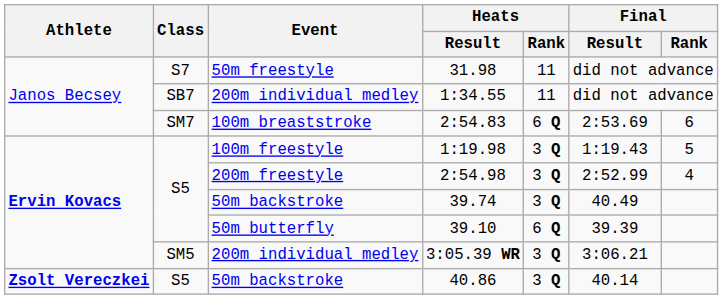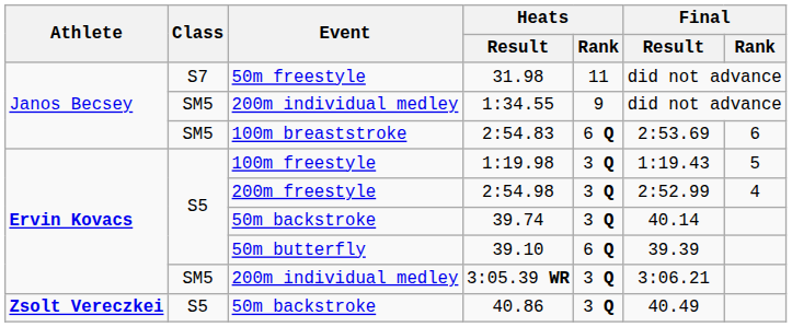1:34.55 | Class: SB7 -> SM5
1:34.55 | Heats / Rank: 11 -> 9
2:54.83 | Class: SM7 -> SM5
39.74 | Final / Result: 40.49 -> 40.14
40.86 | Final / Result: 40.14 -> 40.49
